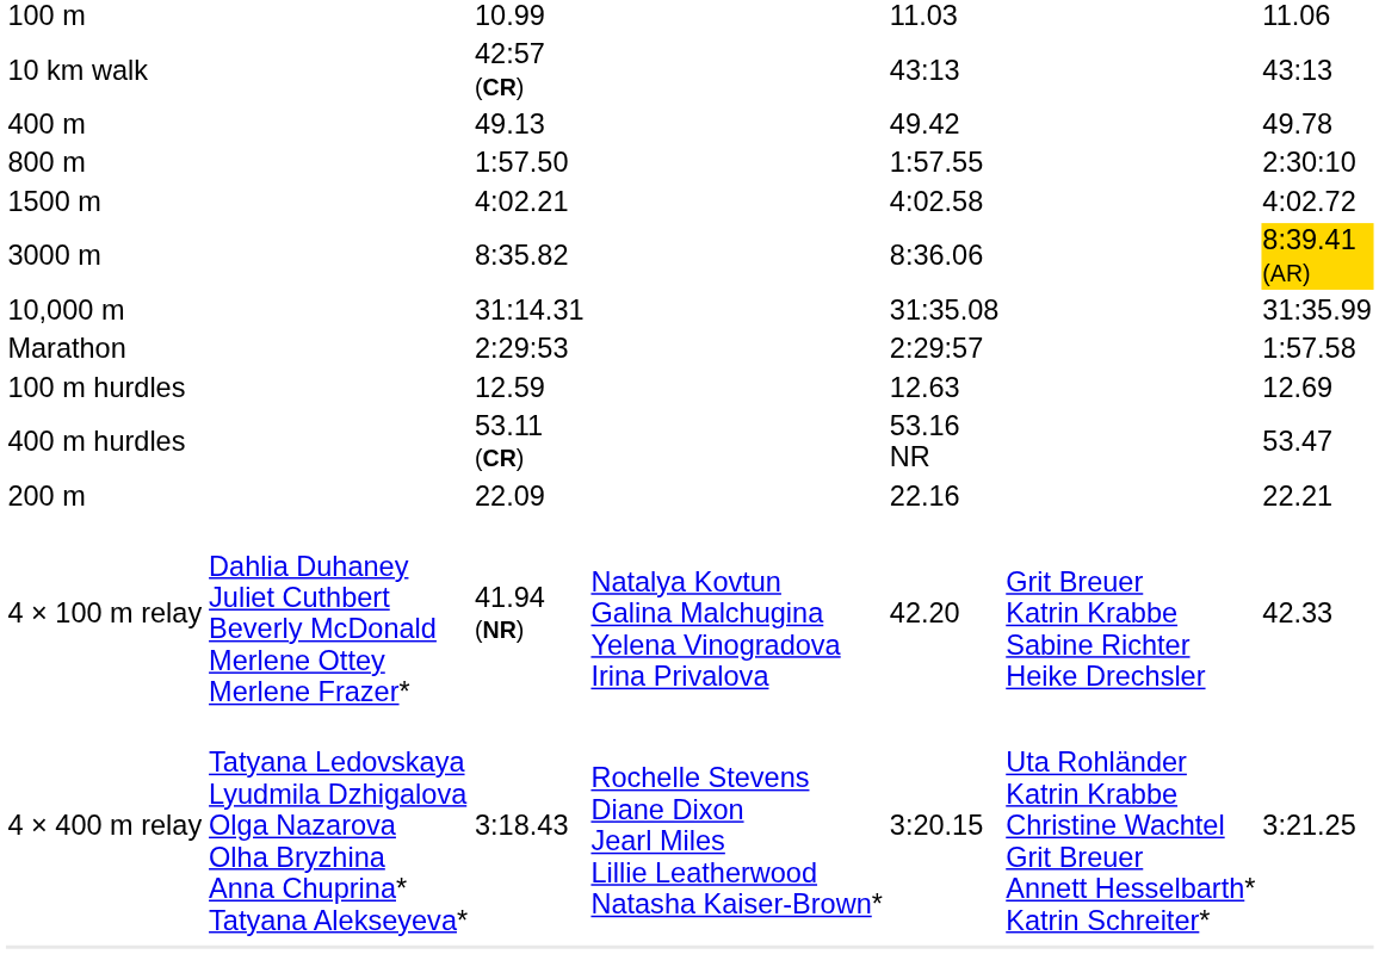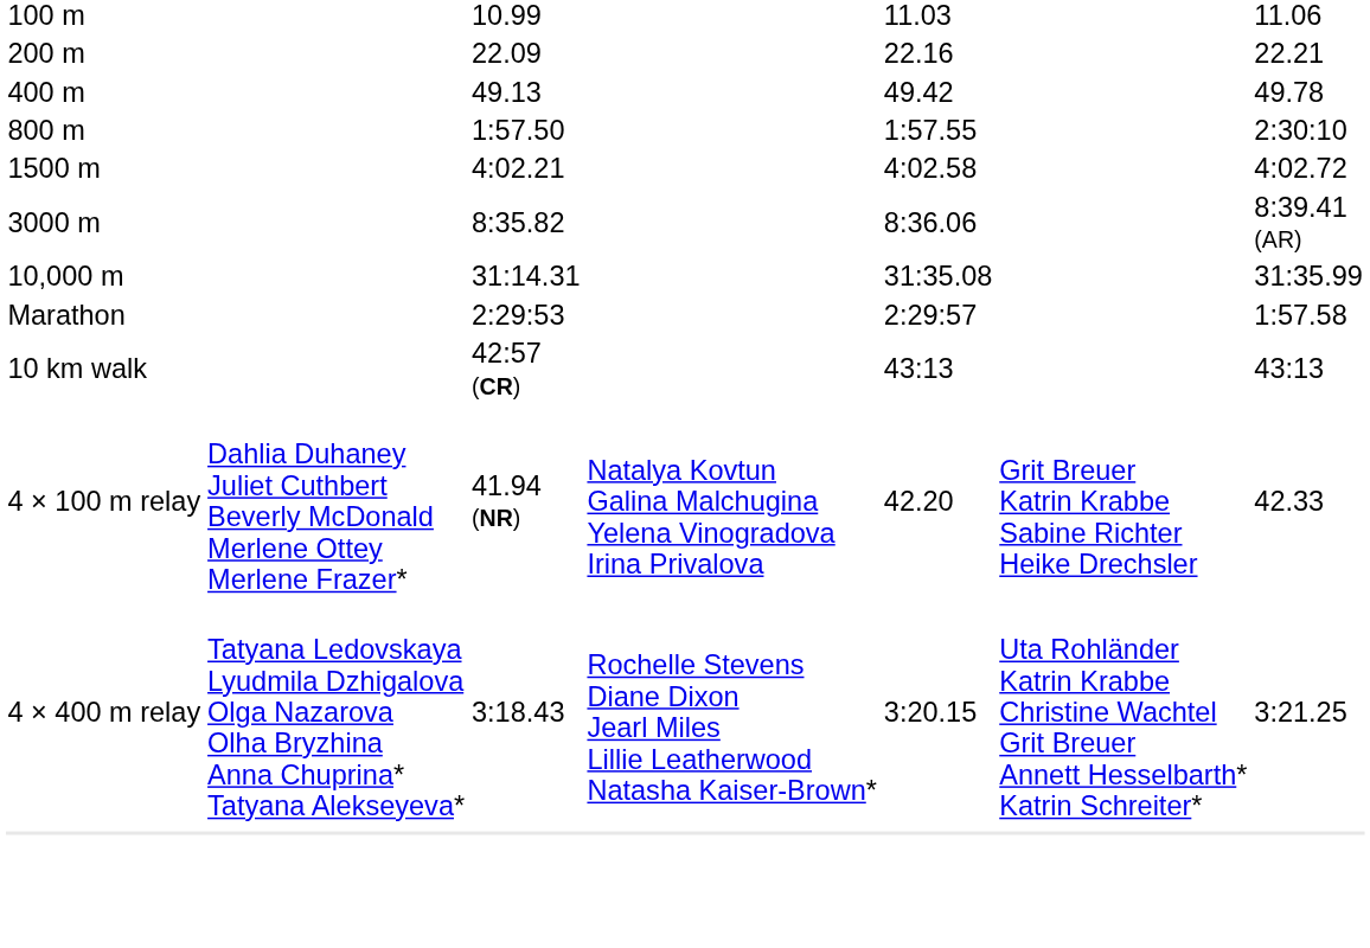rows swapped: 200 m <-> 10 km walk
3000 m | column 7: gold background -> no background
- row: 100 m hurdles | 12.59 | 12.63 | 12.69
- row: 400 m hurdles | 53.11 (CR) | 53.16 NR | 53.47
